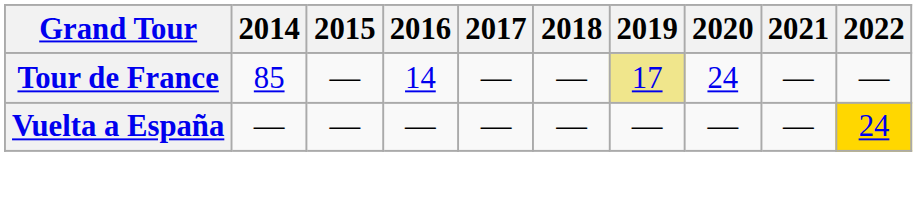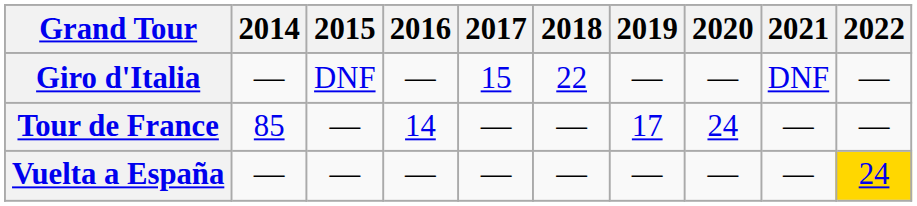+ row: Giro d'Italia | — | DNF | — | 15 | 22 | — | — | DNF | —
Tour de France | 2019: khaki background -> no background
